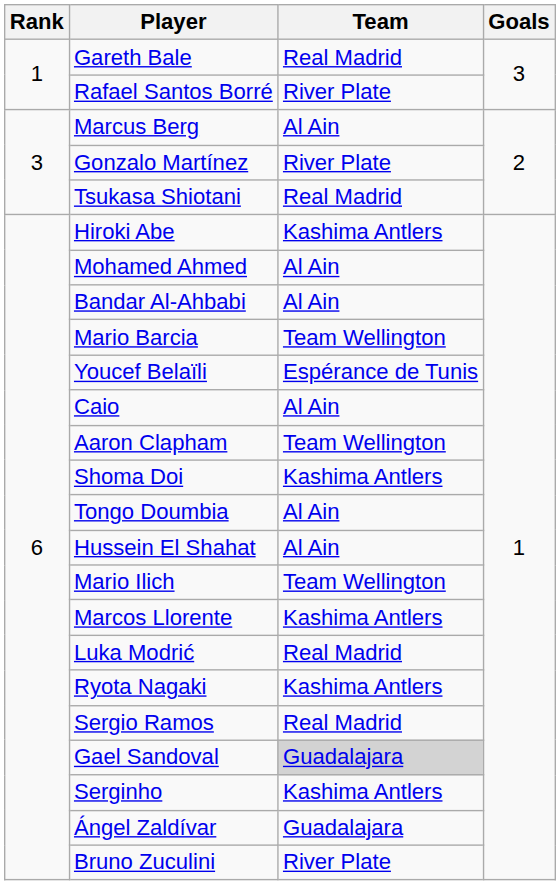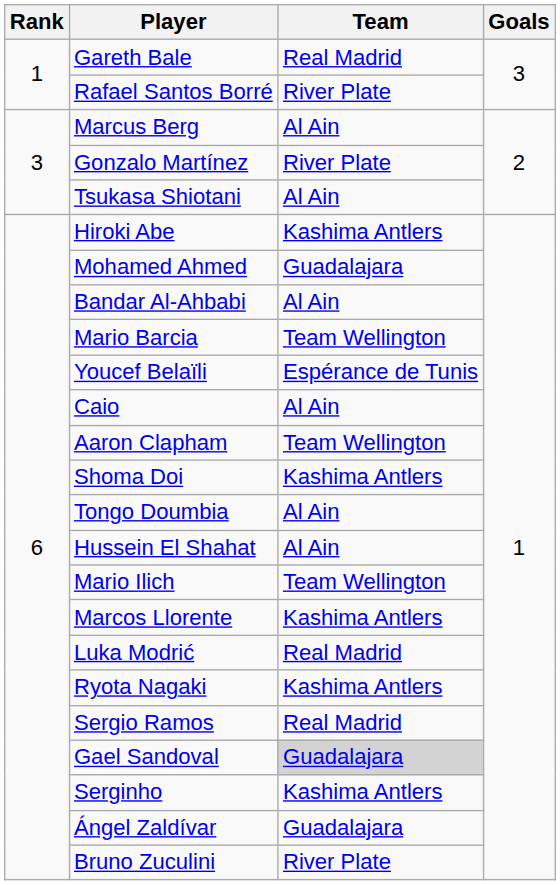Tsukasa Shiotani | Team: Real Madrid -> Al Ain
Mohamed Ahmed | Team: Al Ain -> Guadalajara
